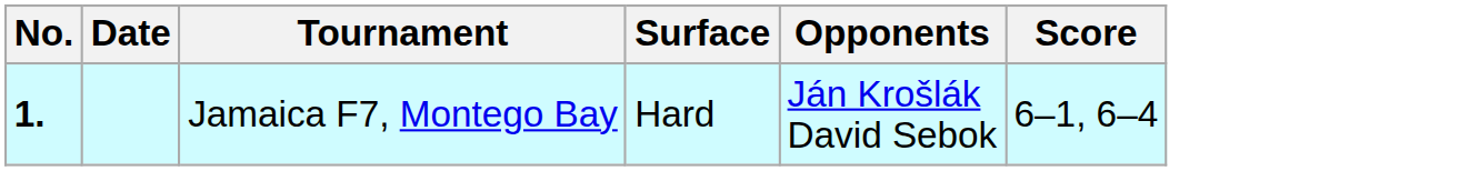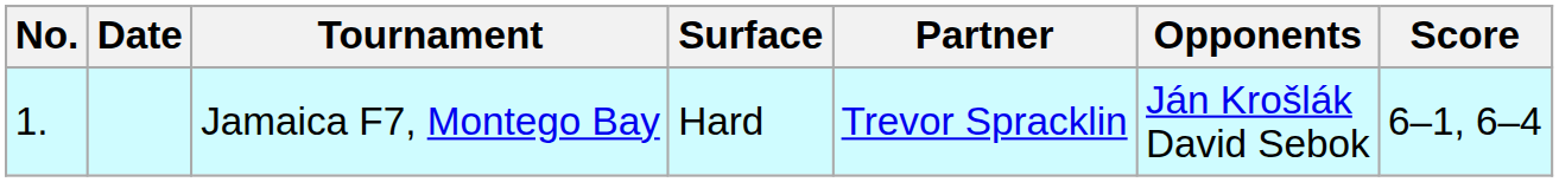+ column: Partner | Trevor Spracklin
Jamaica F7, Montego Bay | No.: bold -> normal
